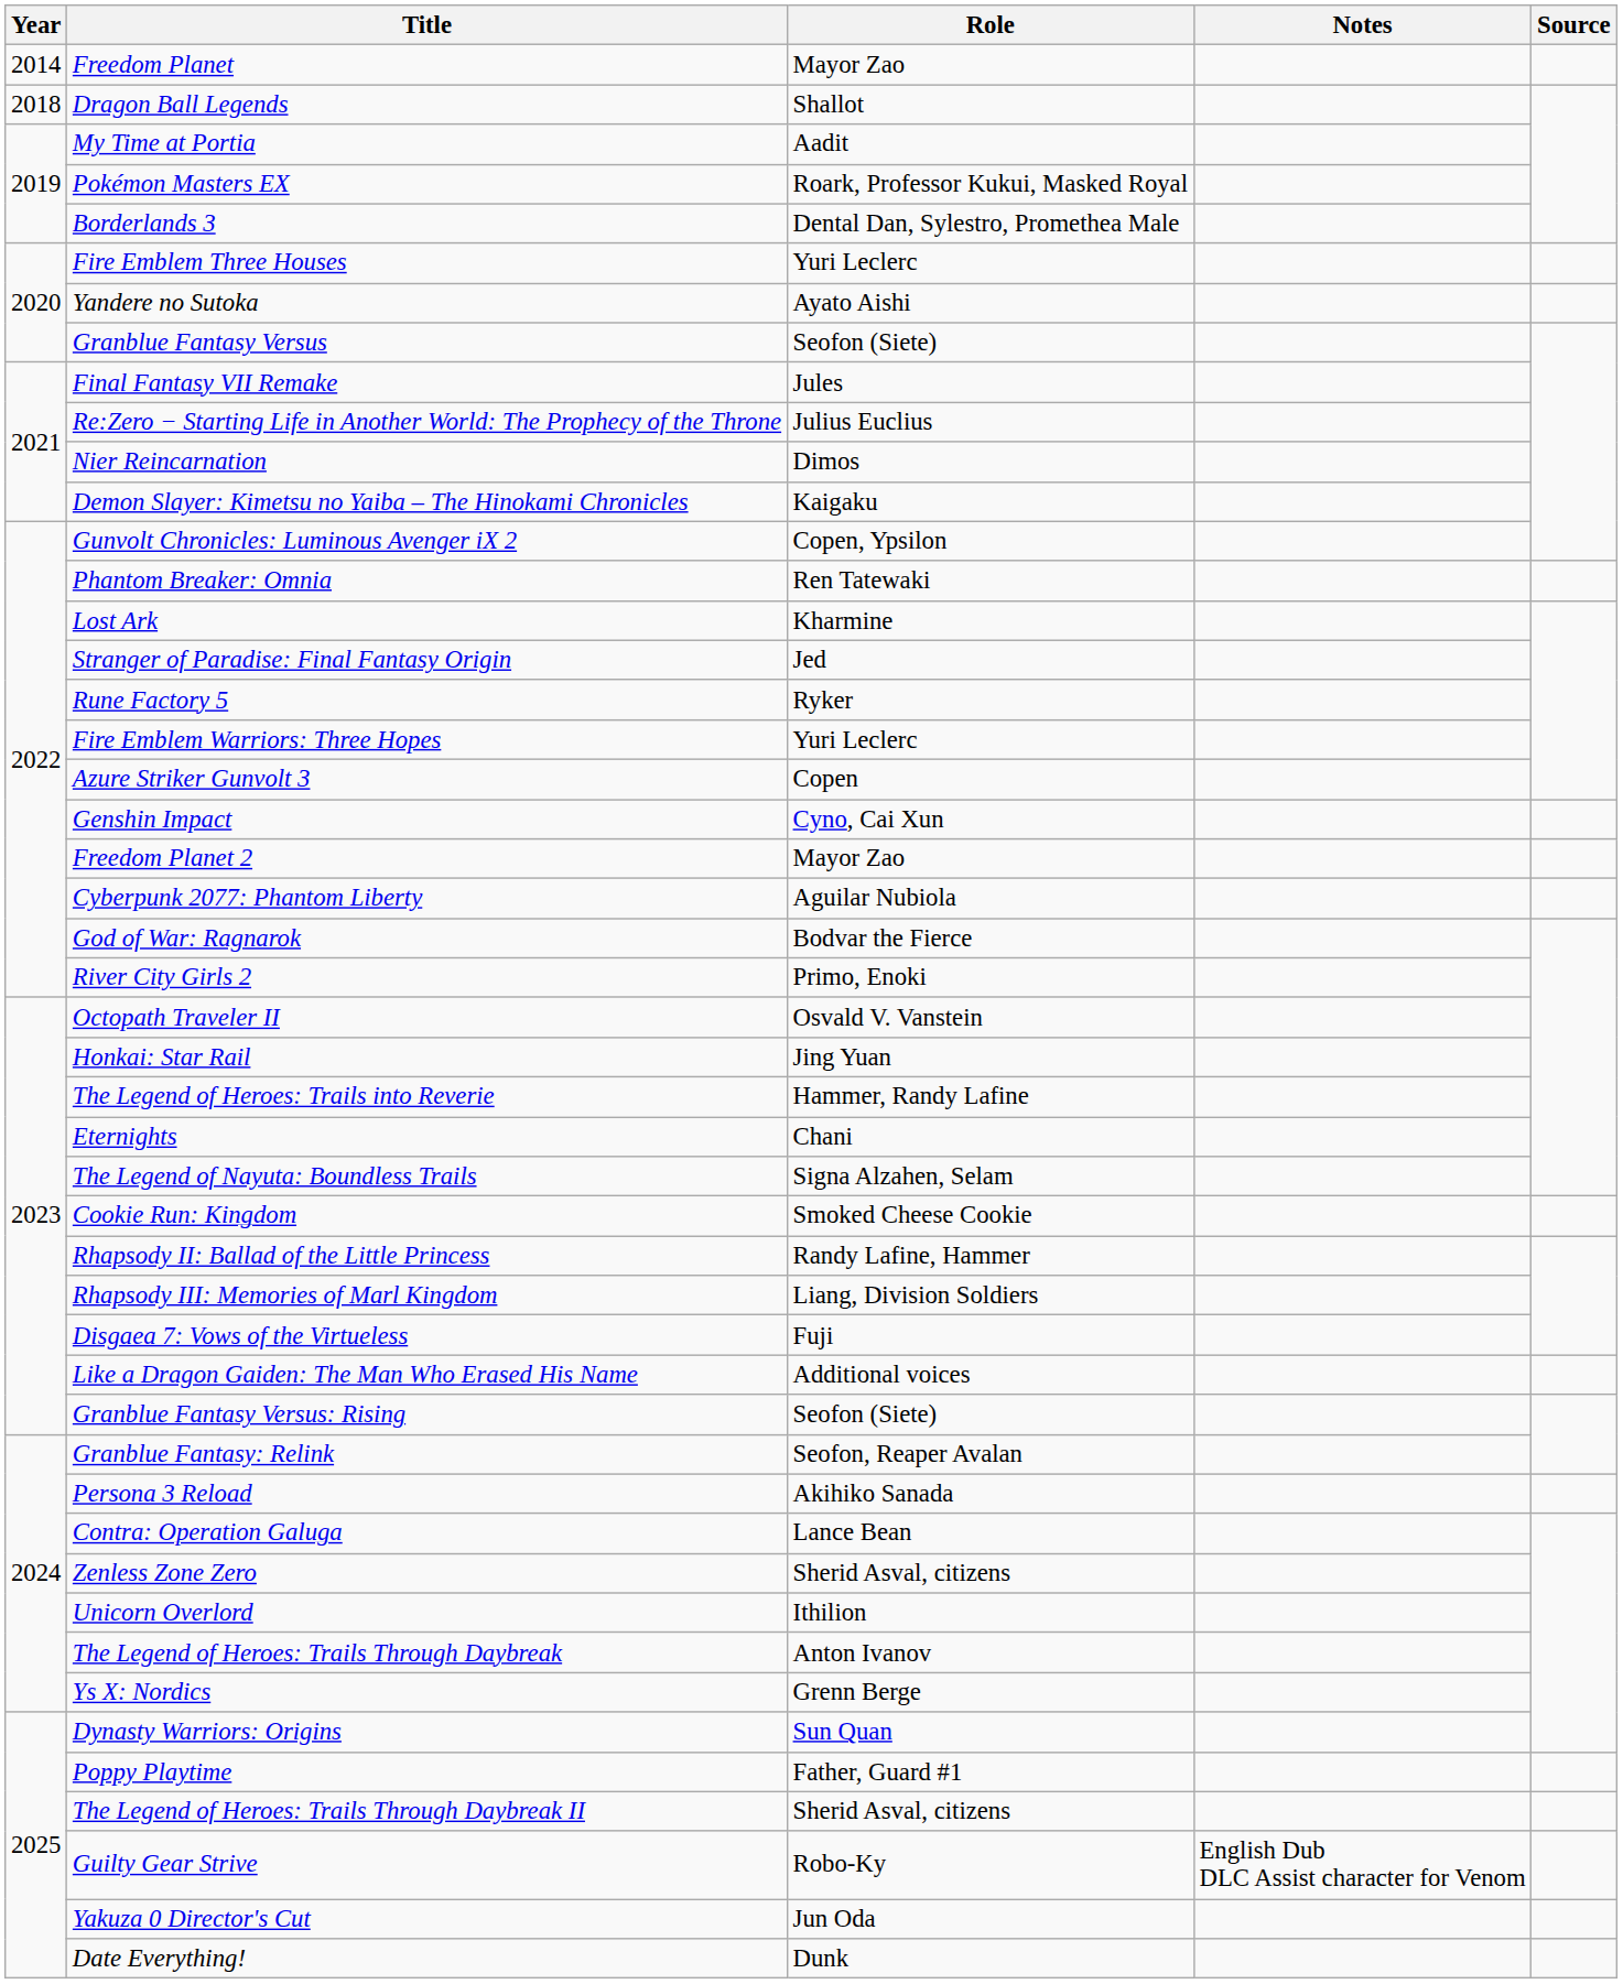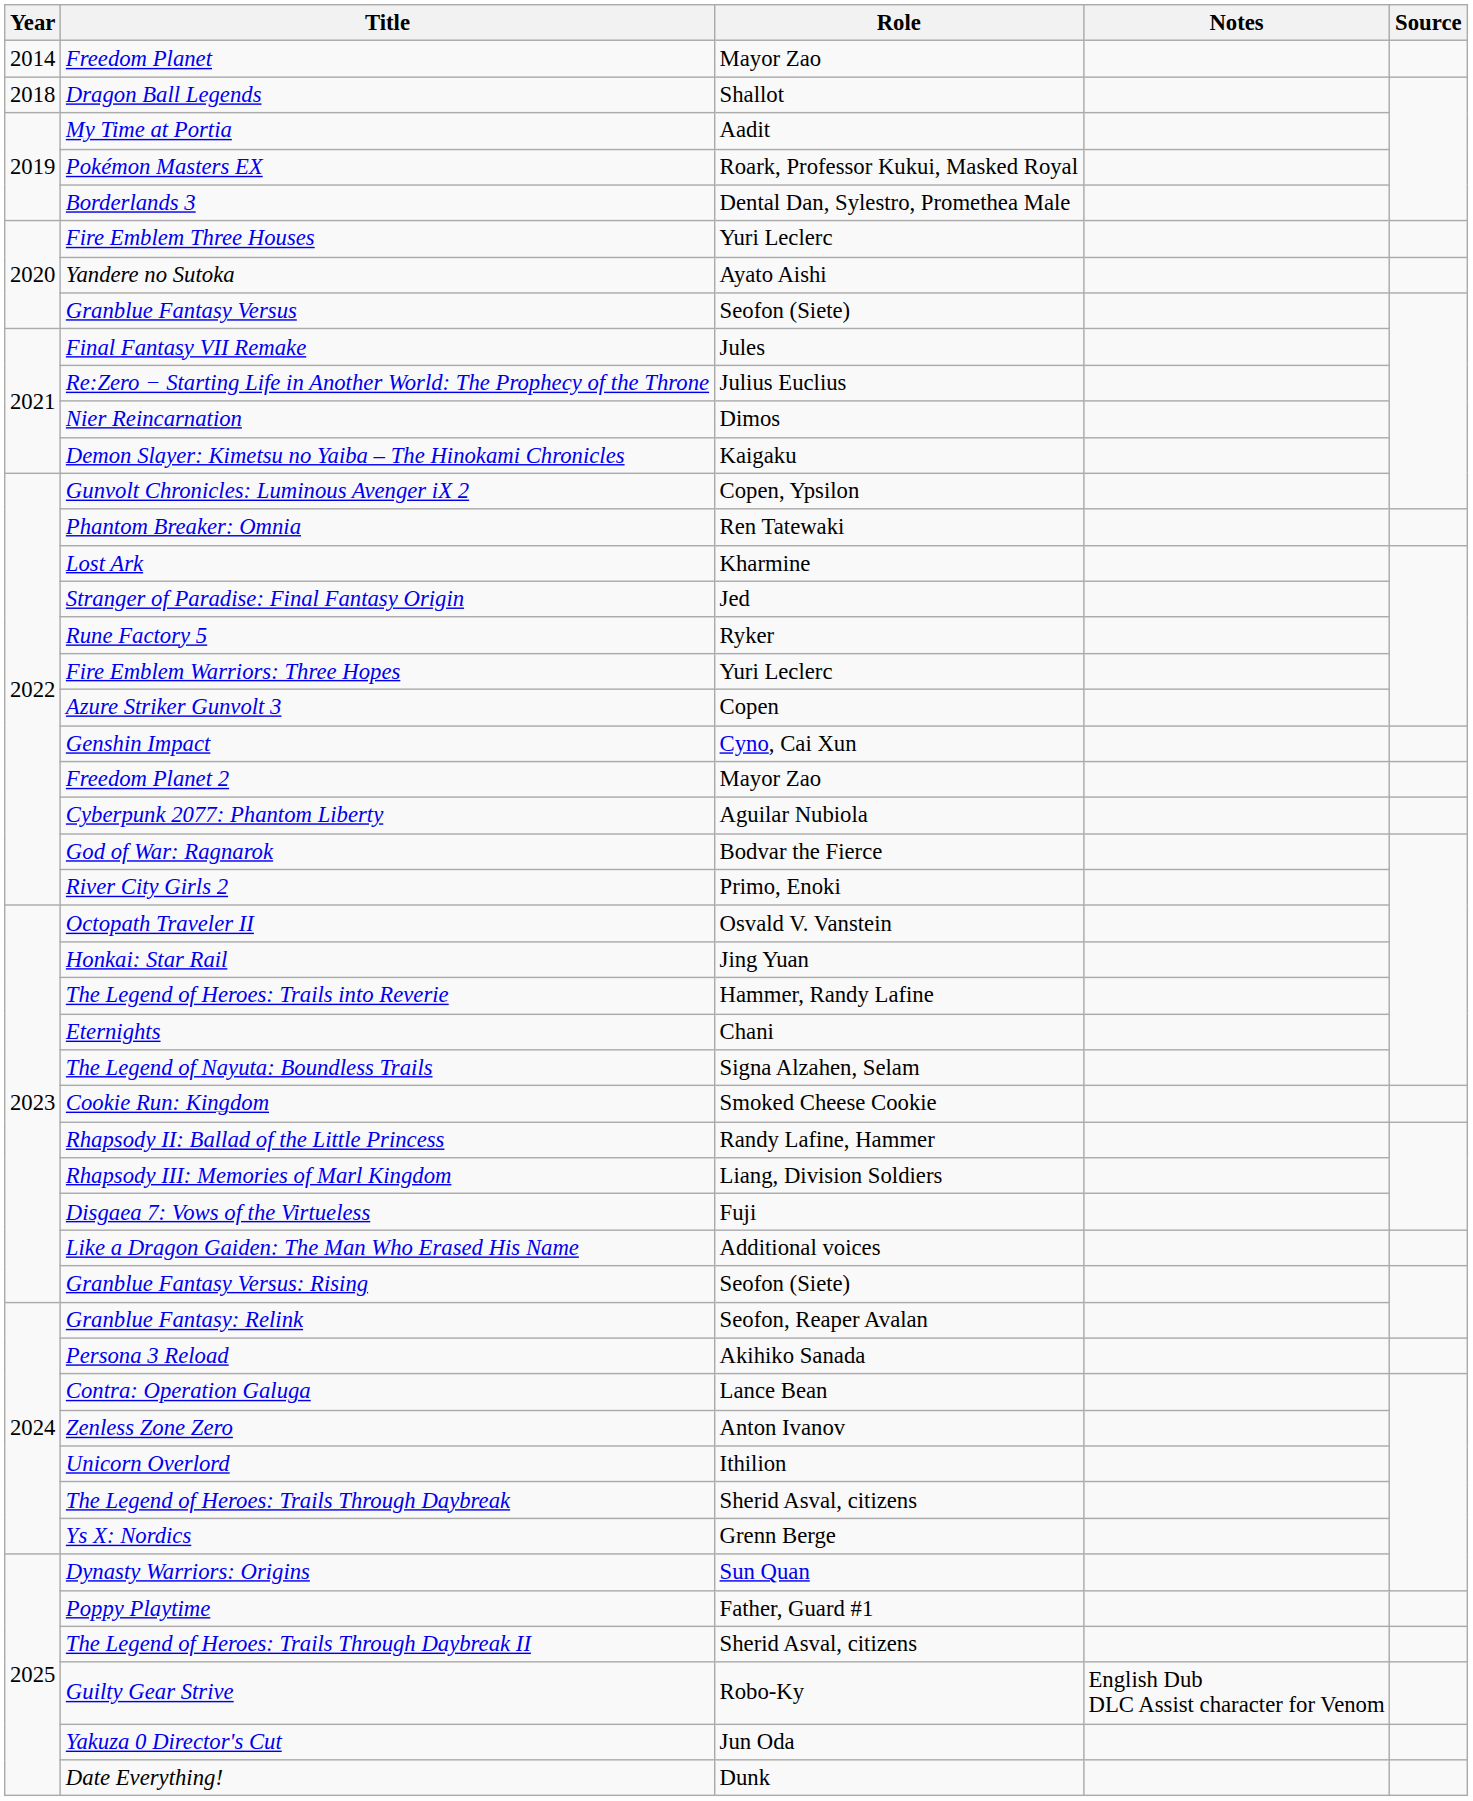Zenless Zone Zero | Role: Sherid Asval, citizens -> Anton Ivanov
The Legend of Heroes: Trails Through Daybreak | Role: Anton Ivanov -> Sherid Asval, citizens
